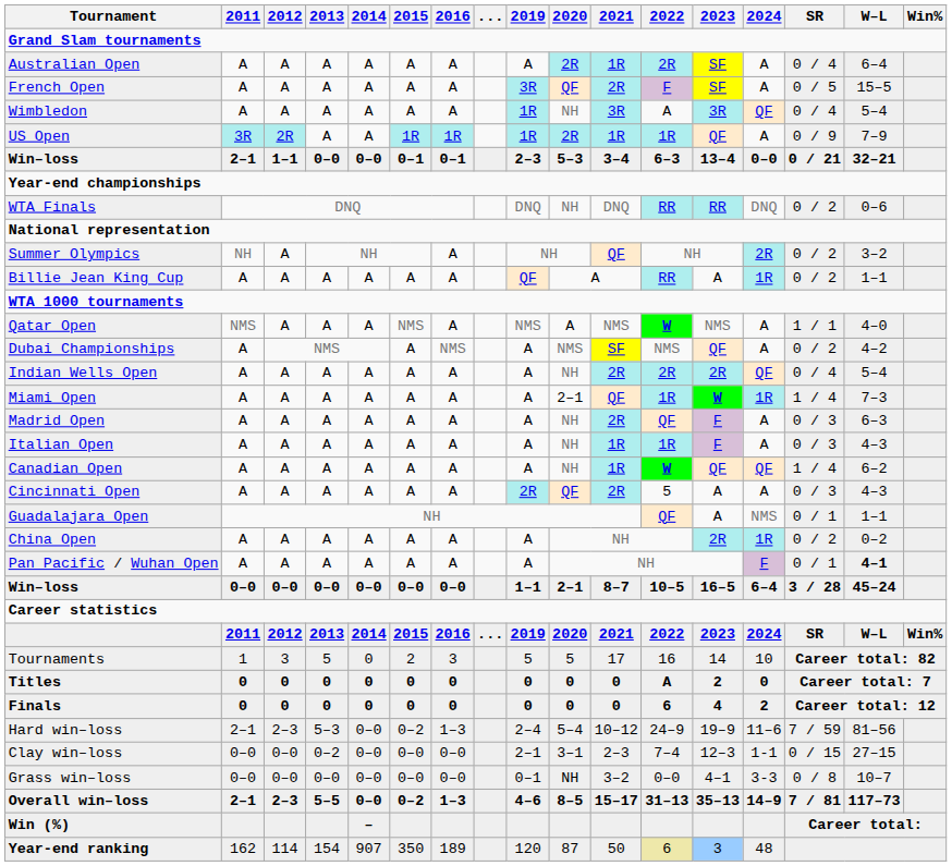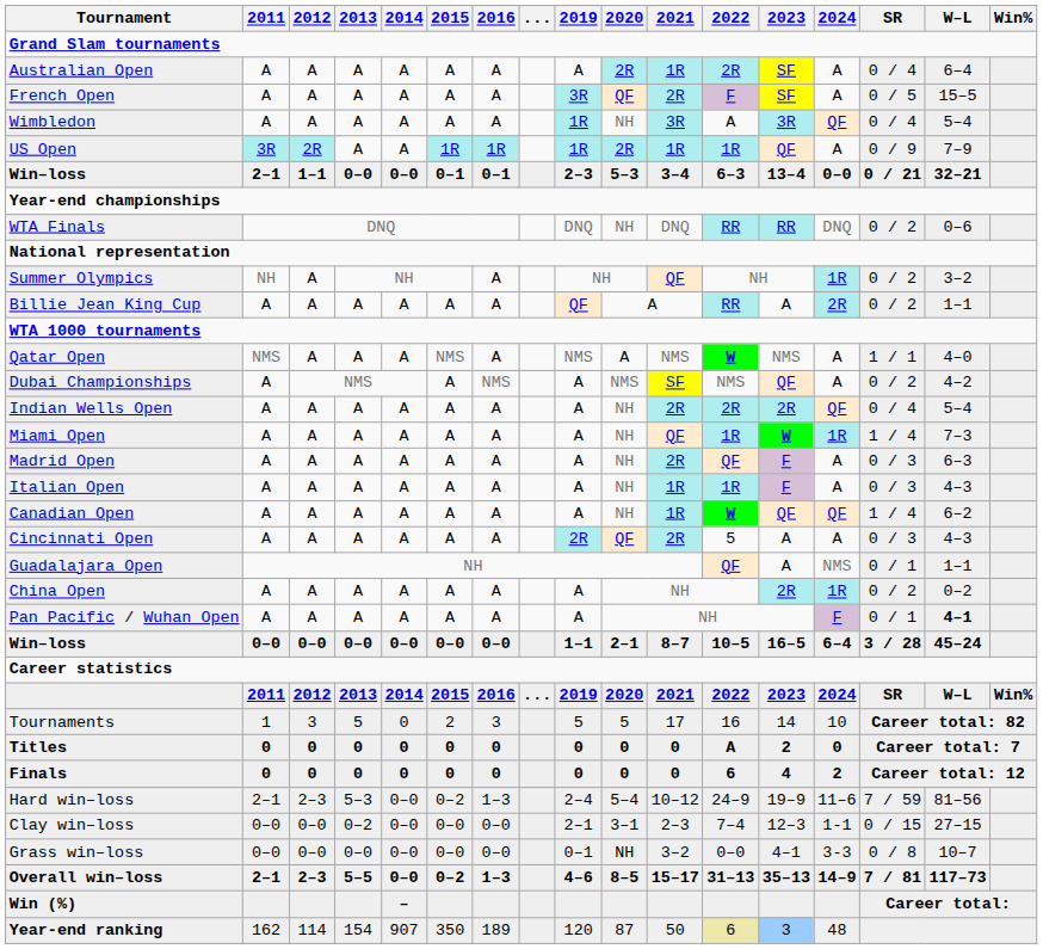Summer Olympics | 2024: 2R -> 1R
Billie Jean King Cup | 2024: 1R -> 2R
Miami Open | 2020: 2–1 -> NH
